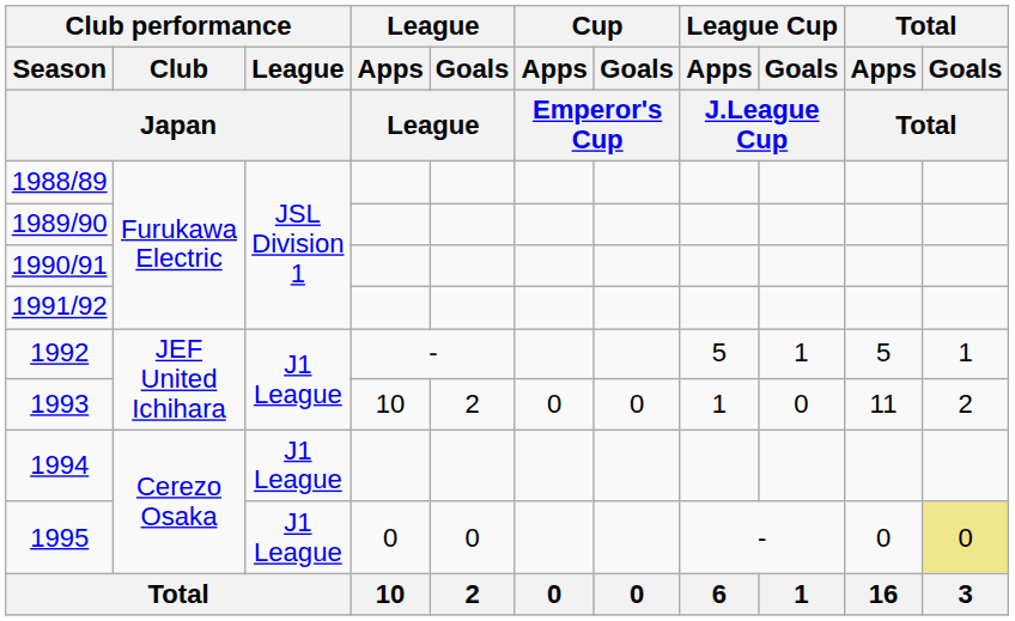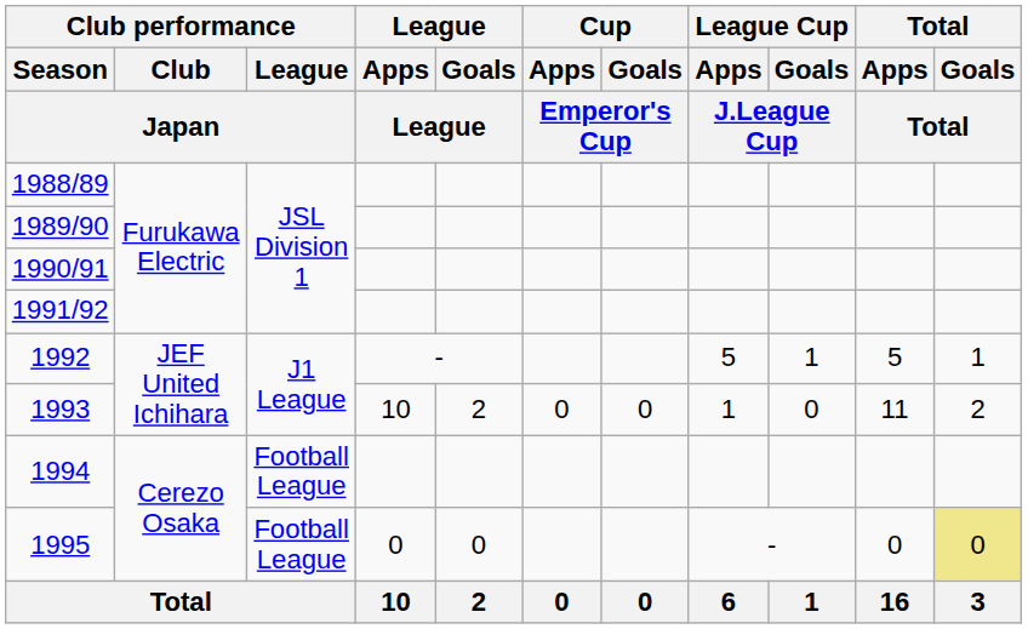1994 | Club performance / League / Japan: J1 League -> Football League
1995 | Club performance / League / Japan: J1 League -> Football League
